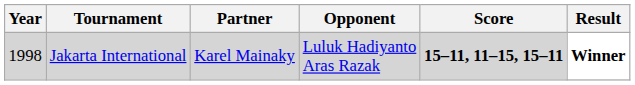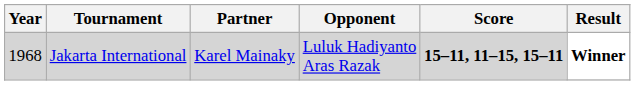Jakarta International | Year: 1998 -> 1968
